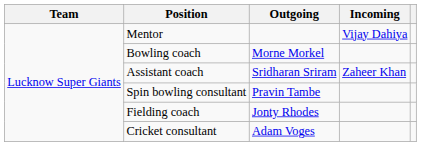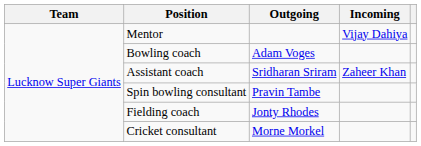Bowling coach | Outgoing: Morne Morkel -> Adam Voges
Cricket consultant | Outgoing: Adam Voges -> Morne Morkel
